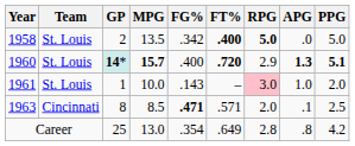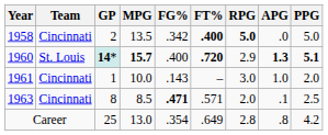1958 | Team: St. Louis -> Cincinnati
1961 | Team: St. Louis -> Cincinnati
1961 | RPG: pink background -> no background
